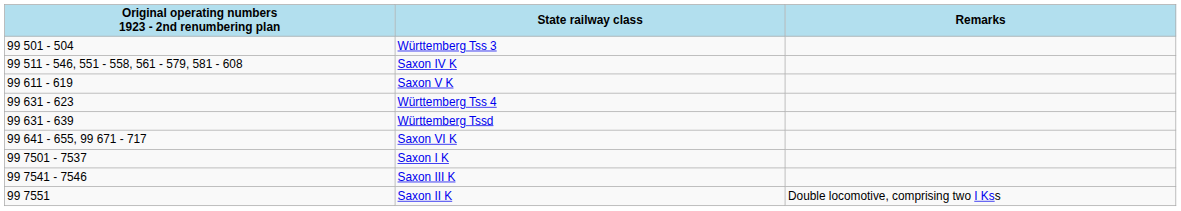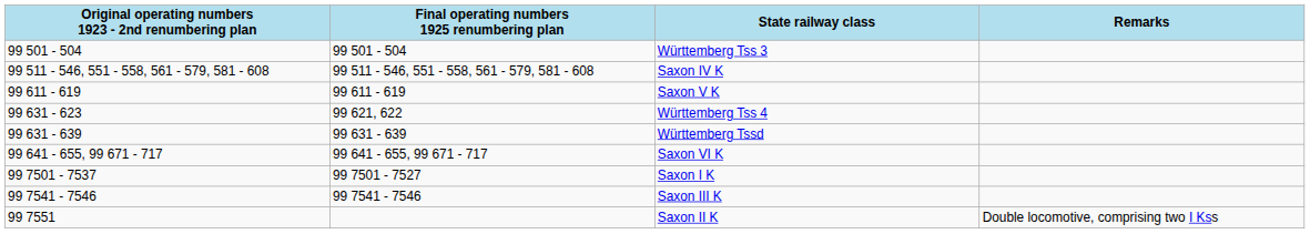+ column: Final operating numbers 1925 renumbering plan | 99 501 - 504 | 99 511 - 546, 551 - 558, 561 - 579, 581 - 608 | 99 611 - 619 | 99 621, 622 | 99 631 - 639 | 99 641 - 655, 99 671 - 717 | 99 7501 - 7527 | 99 7541 - 7546
